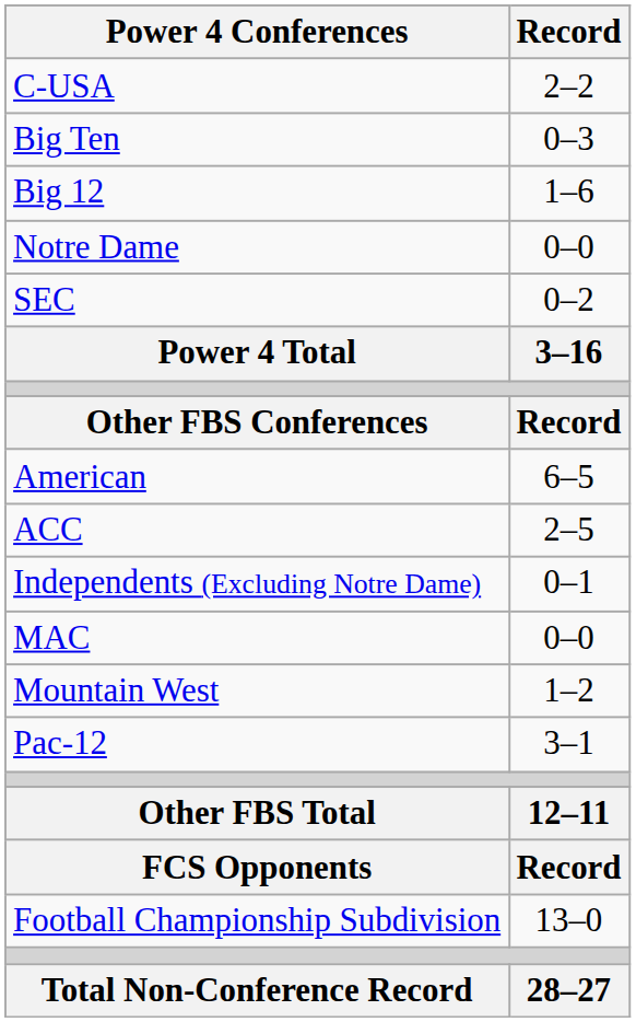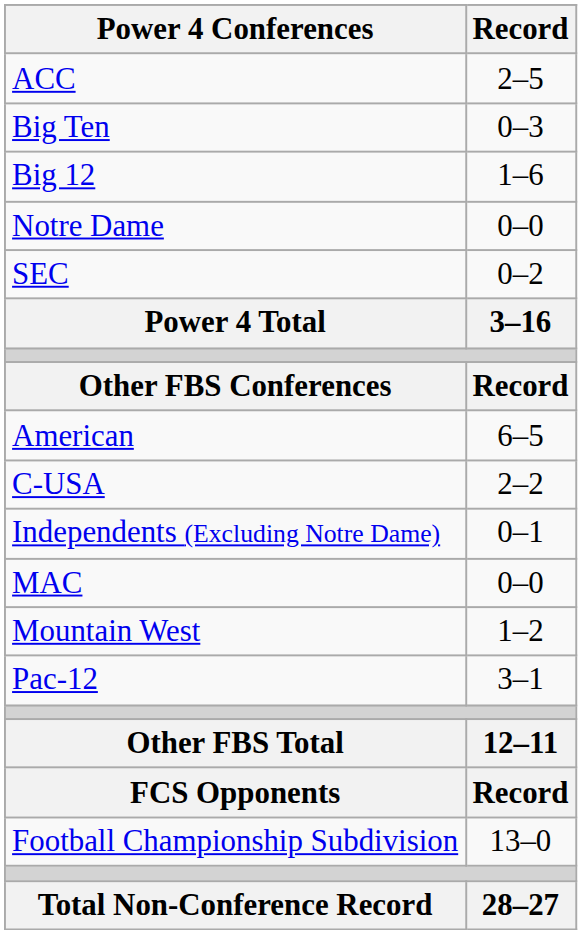rows swapped: ACC <-> C-USA
